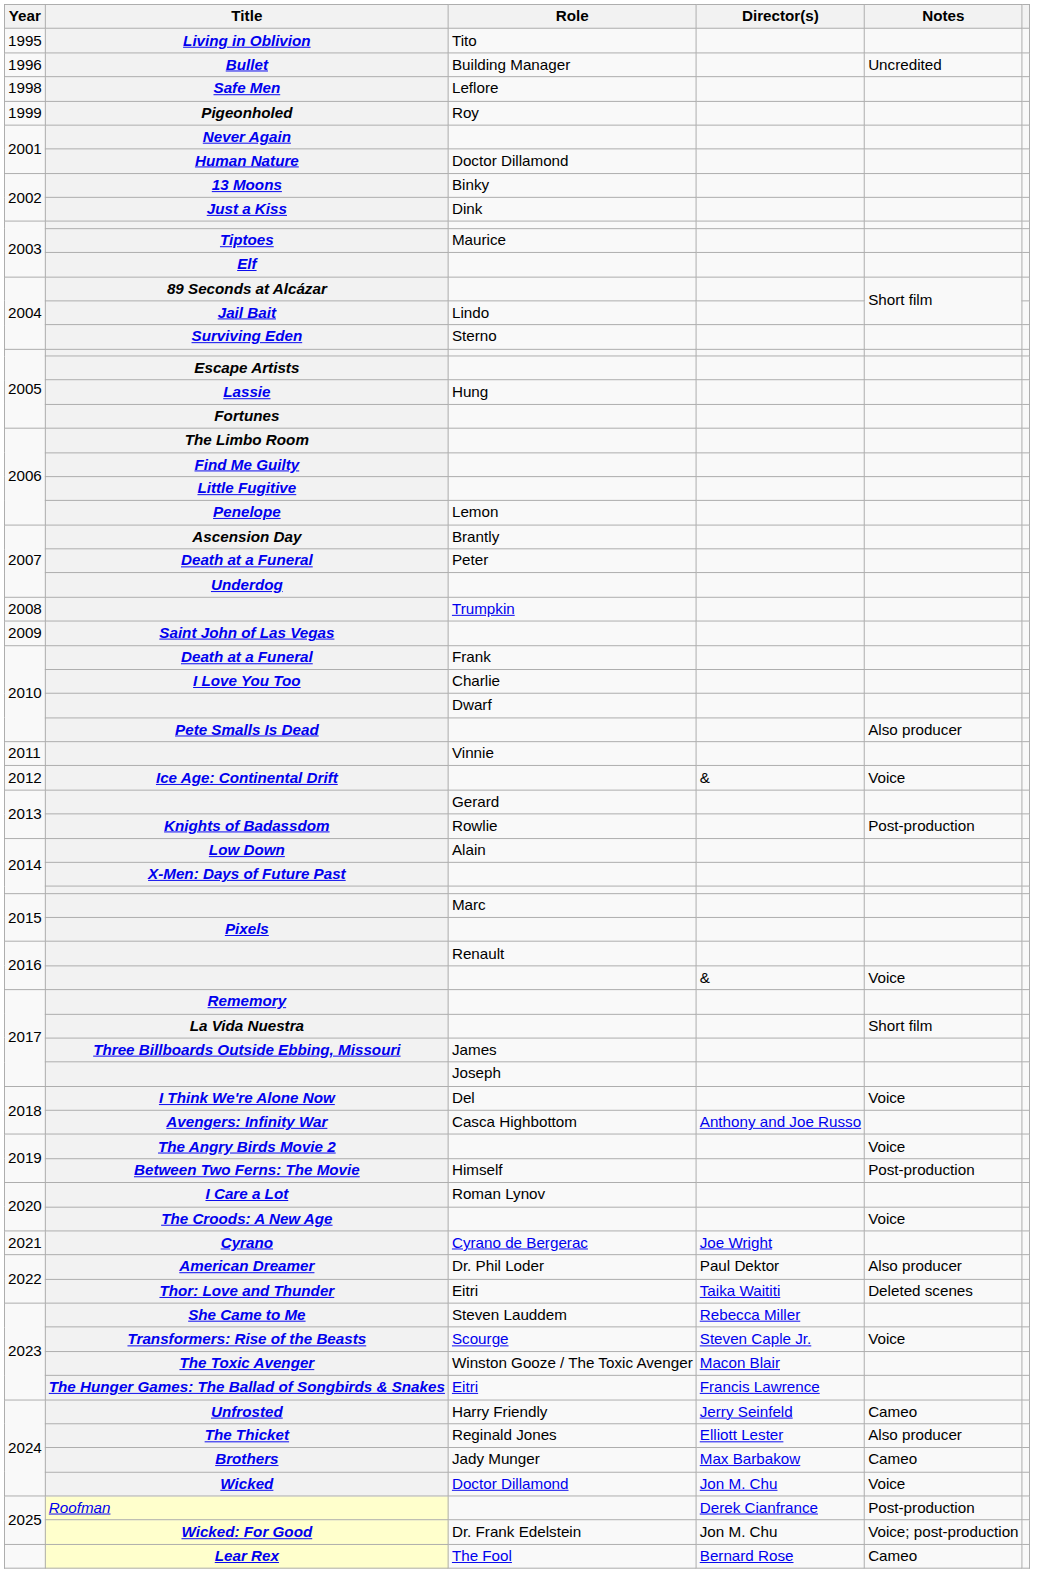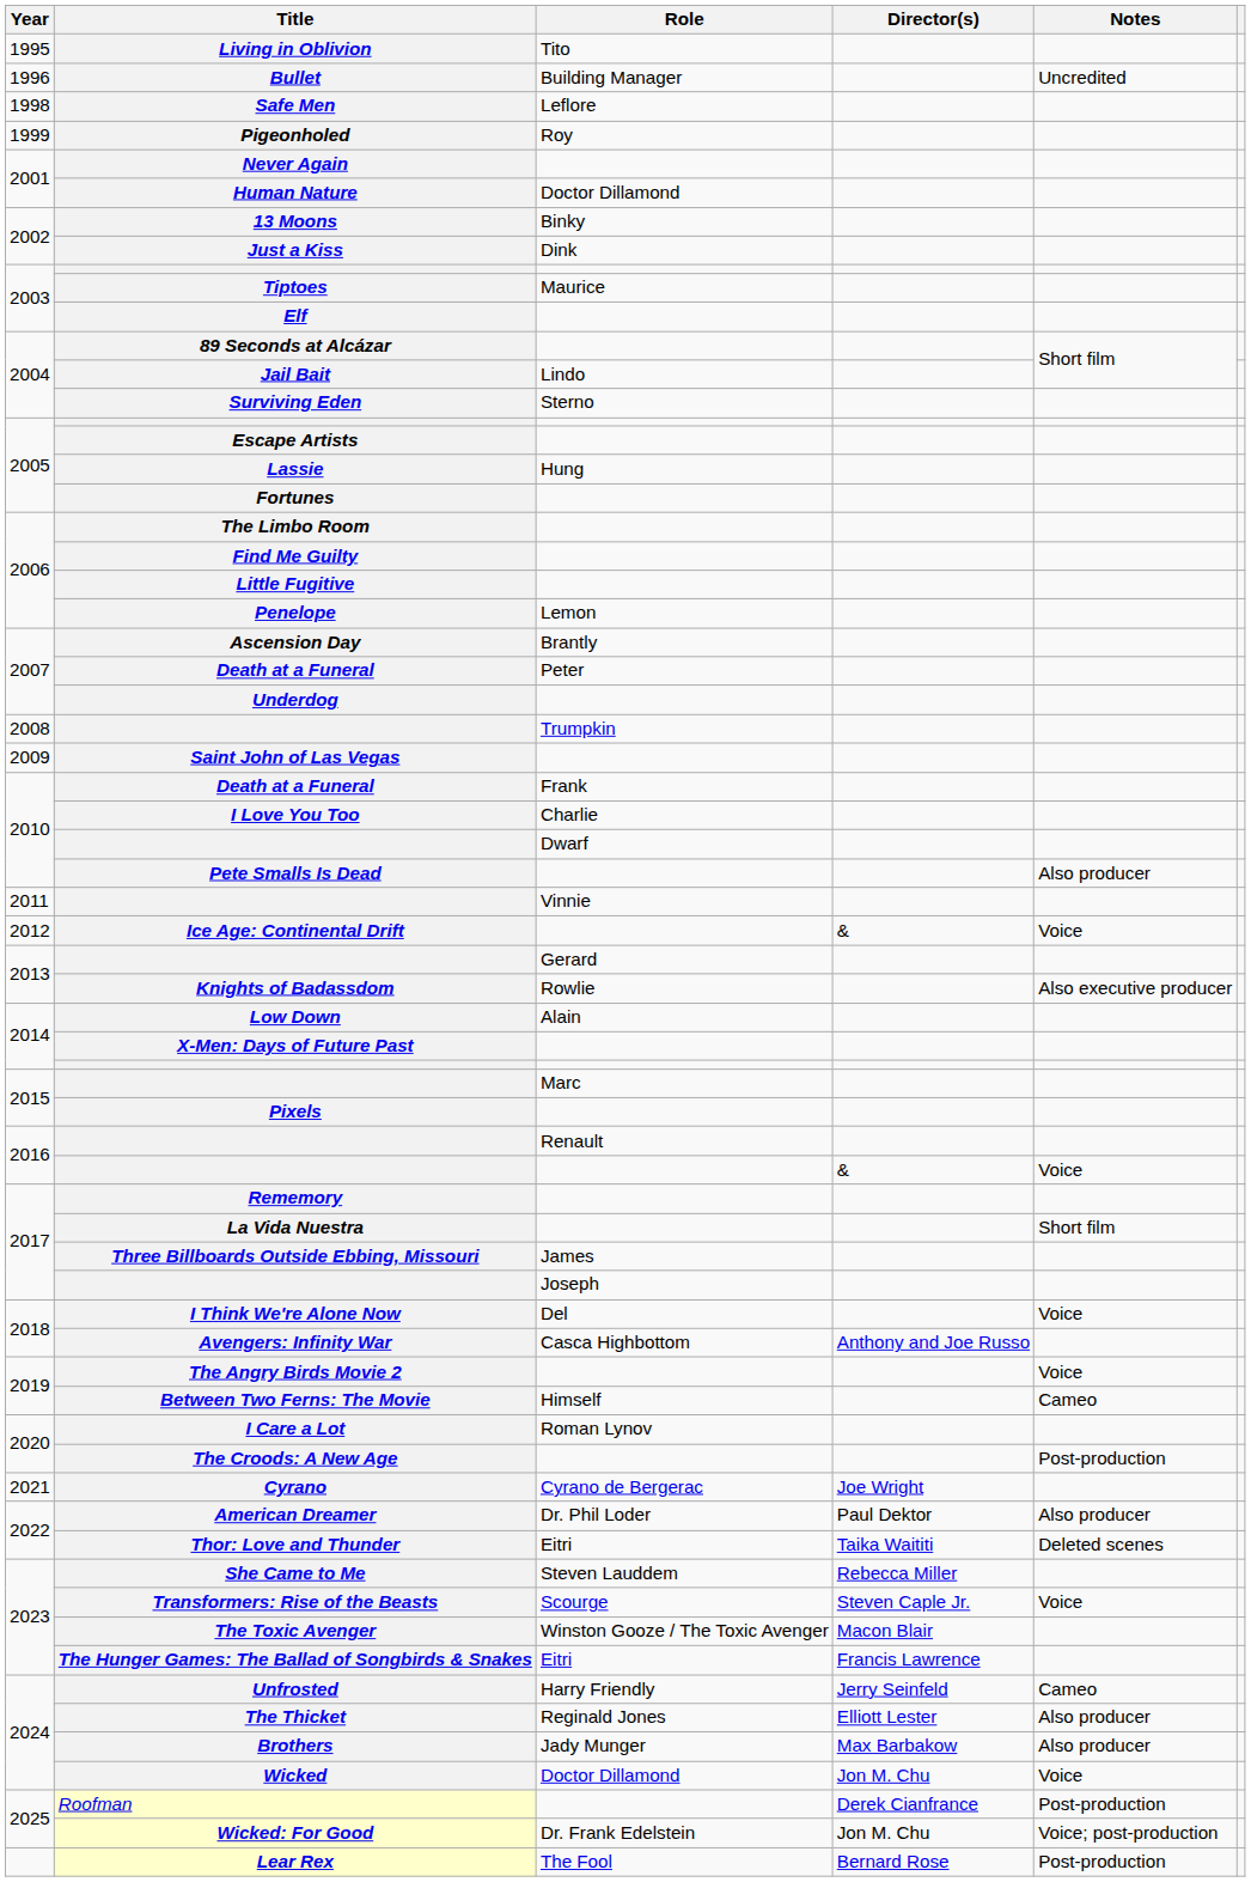Knights of Badassdom | Notes: Post-production -> Also executive producer
Between Two Ferns: The Movie | Notes: Post-production -> Cameo
The Croods: A New Age | Notes: Voice -> Post-production
Brothers | Notes: Cameo -> Also producer
Lear Rex | Notes: Cameo -> Post-production
